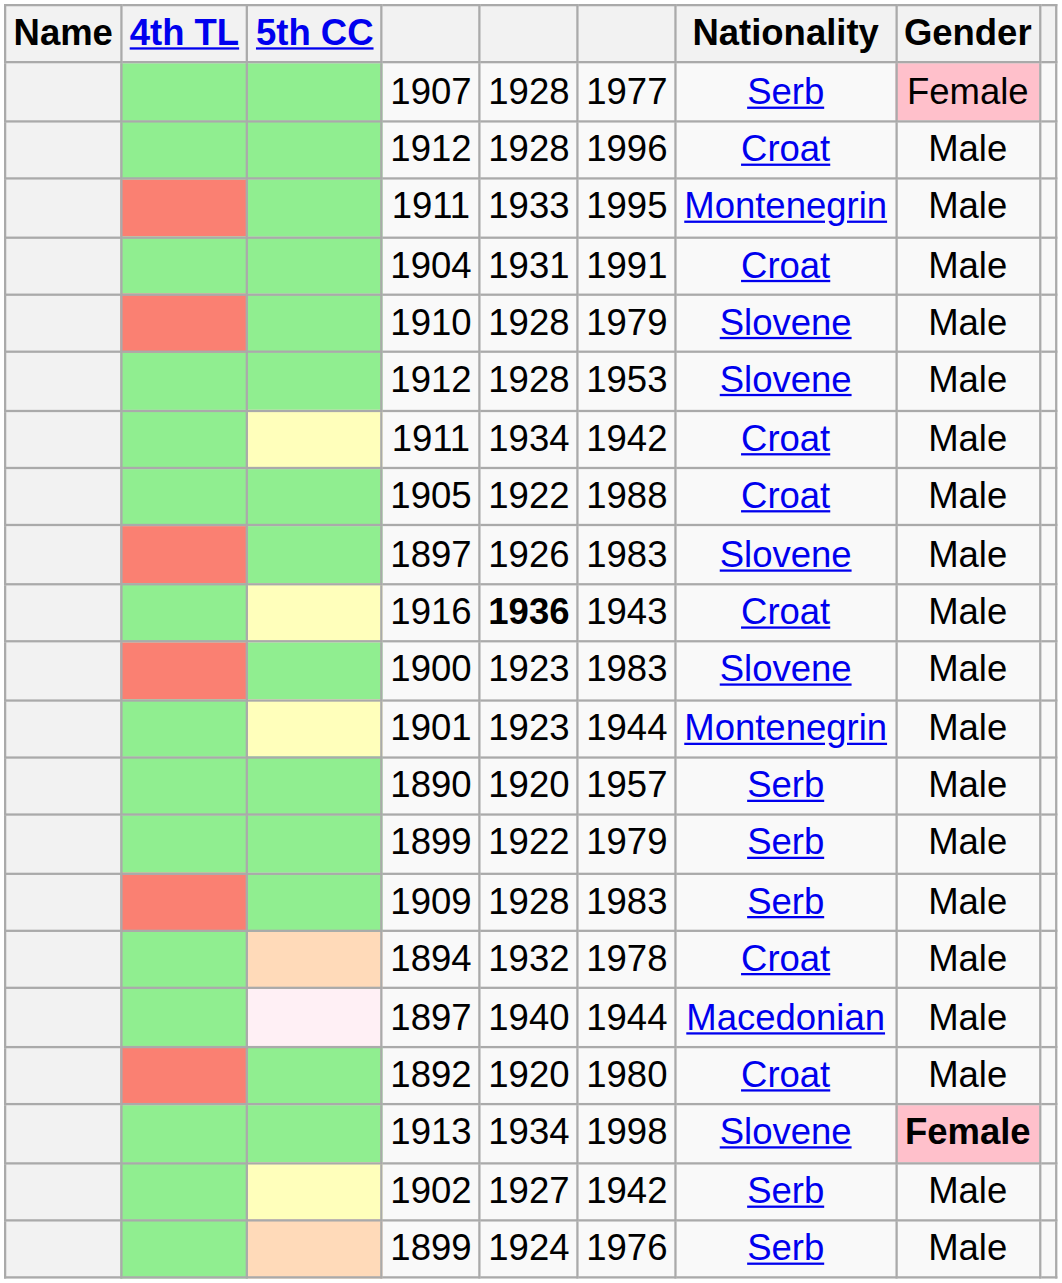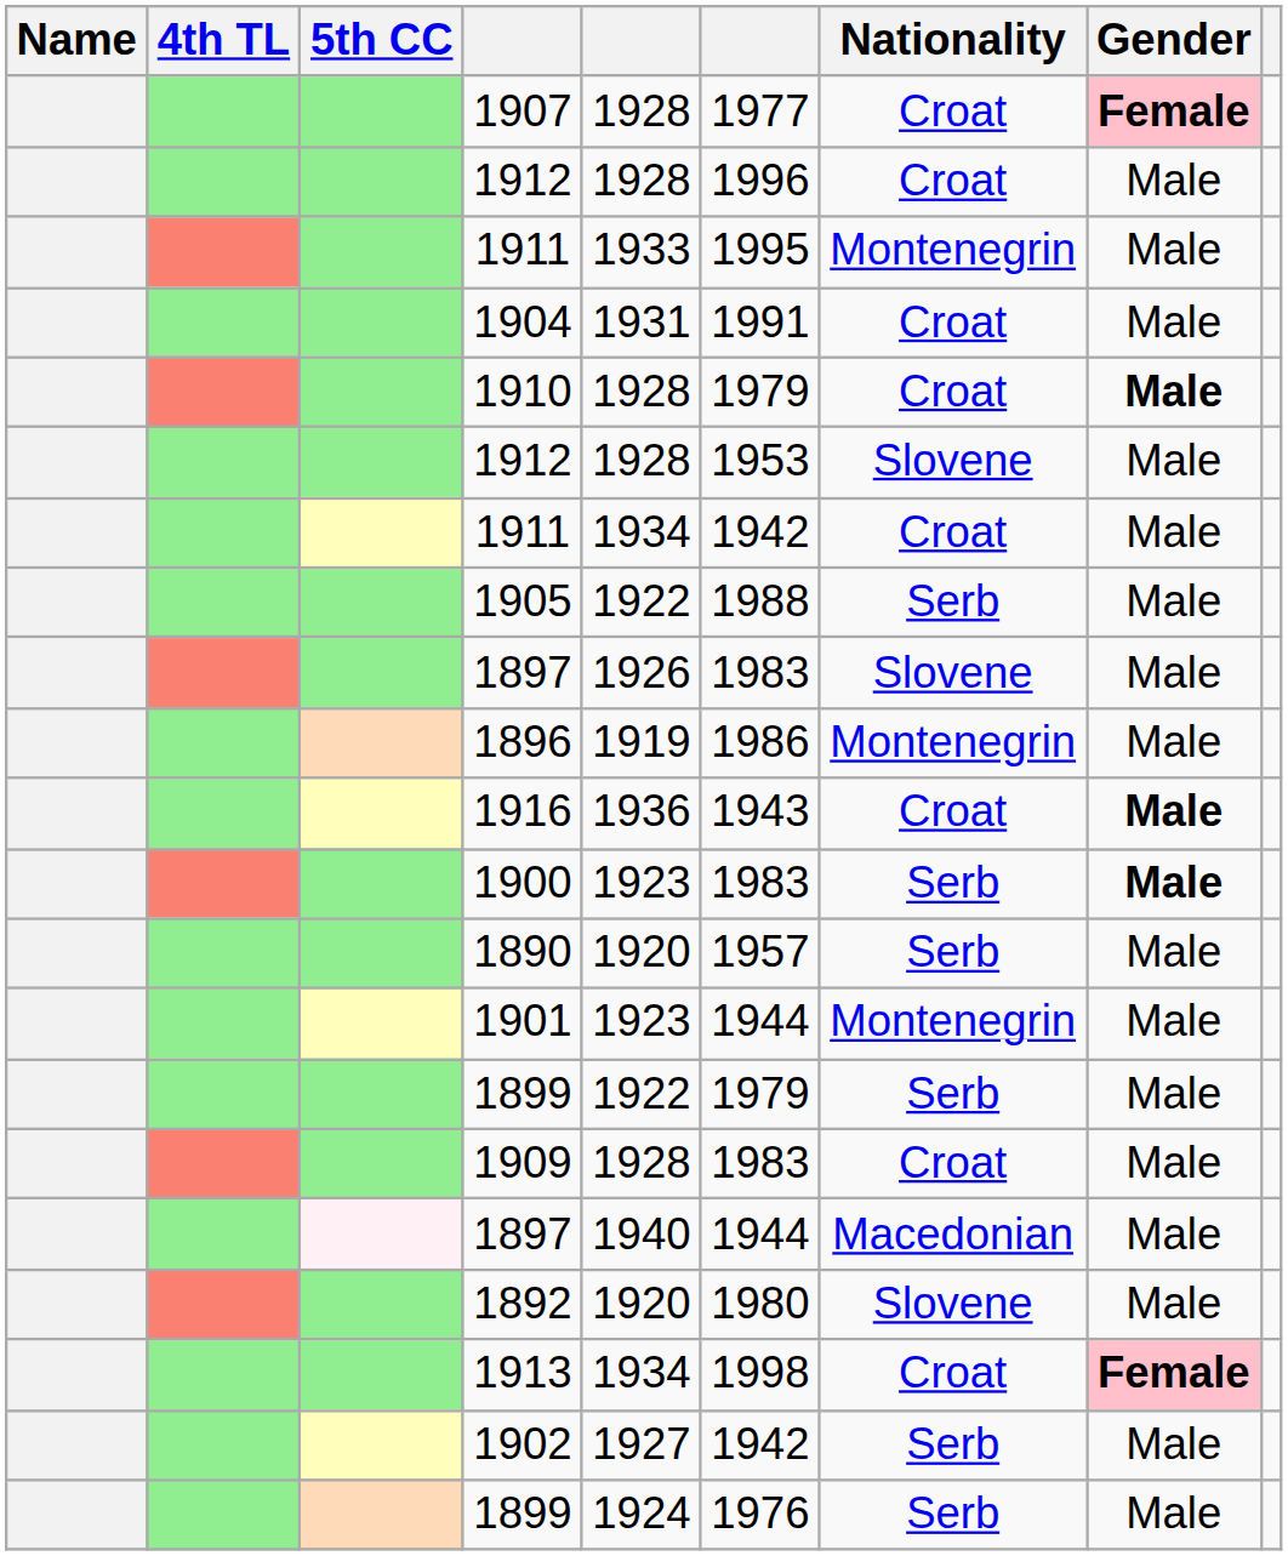1907 | Nationality: Serb -> Croat
1907 | Gender: normal -> bold
1910 | Nationality: Slovene -> Croat
1910 | Gender: normal -> bold
1905 | Nationality: Croat -> Serb
+ row: 1896 | 1919 | 1986 | Montenegrin | Male
1916 | column 5: bold -> normal
1916 | Gender: normal -> bold
1900 | Nationality: Slovene -> Serb
1900 | Gender: normal -> bold
rows swapped: 1901 <-> 1890
1909 | Nationality: Serb -> Croat
- row: 1894 | 1932 | 1978 | Croat | Male
1892 | Nationality: Croat -> Slovene
1913 | Nationality: Slovene -> Croat
